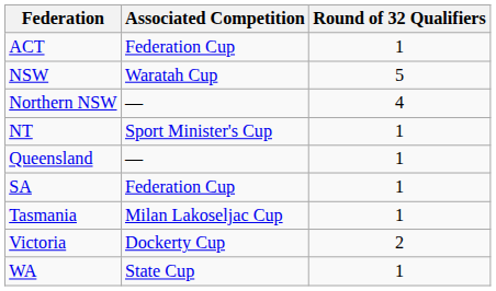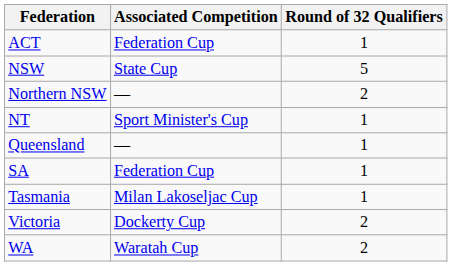NSW | Associated Competition: Waratah Cup -> State Cup
Northern NSW | Round of 32 Qualifiers: 4 -> 2
WA | Associated Competition: State Cup -> Waratah Cup
WA | Round of 32 Qualifiers: 1 -> 2
